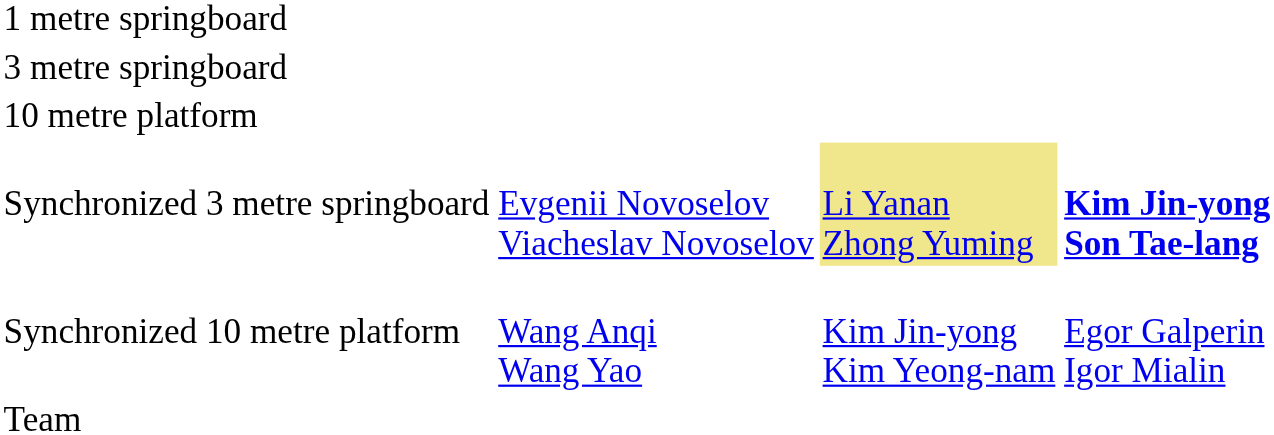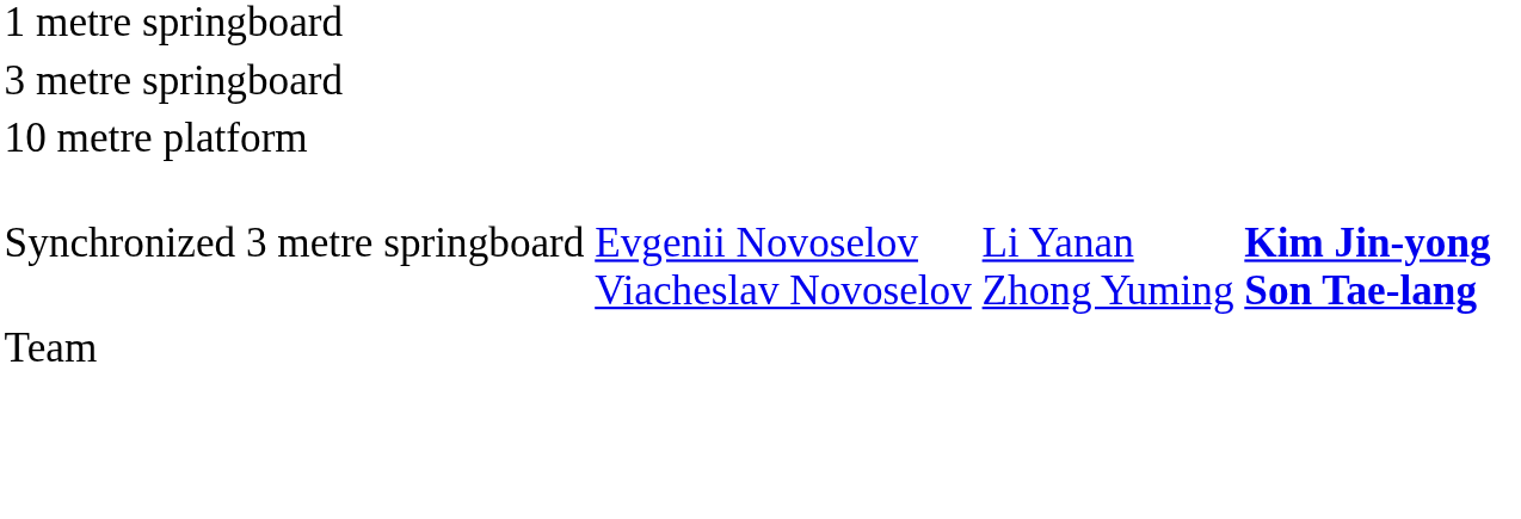Synchronized 3 metre springboard | column 3: khaki background -> no background
- row: Synchronized 10 metre platform | Wang Anqi Wang Yao | Kim Jin-yong Kim Yeong-nam | Egor Galperin Igor Mialin
